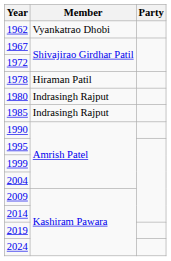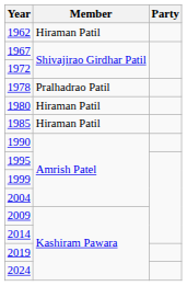1962 | Member: Vyankatrao Dhobi -> Hiraman Patil
1978 | Member: Hiraman Patil -> Pralhadrao Patil
1980 | Member: Indrasingh Rajput -> Hiraman Patil
1985 | Member: Indrasingh Rajput -> Hiraman Patil
